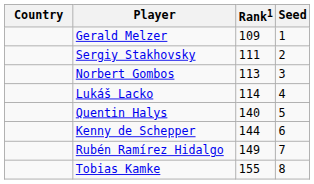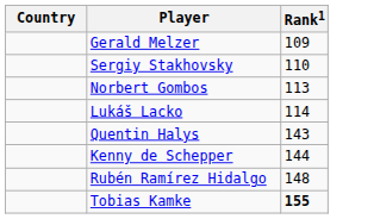- column: Seed | 1 | 2 | 3 | 4 | 5 | 6 | 7 | 8
Sergiy Stakhovsky | Rank1: 111 -> 110
Quentin Halys | Rank1: 140 -> 143
Rubén Ramírez Hidalgo | Rank1: 149 -> 148
Tobias Kamke | Rank1: normal -> bold
